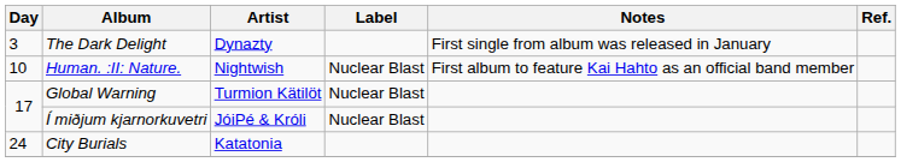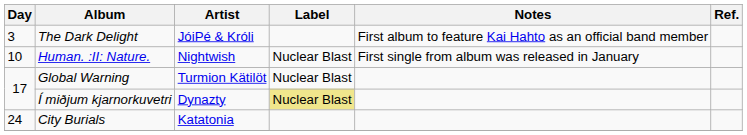The Dark Delight | Artist: Dynazty -> JóiPé & Króli
The Dark Delight | Notes: First single from album was released in January -> First album to feature Kai Hahto as an official band member
Human. :II: Nature. | Notes: First album to feature Kai Hahto as an official band member -> First single from album was released in January
Í miðjum kjarnorkuvetri | Artist: JóiPé & Króli -> Dynazty
Í miðjum kjarnorkuvetri | Label: no background -> khaki background
